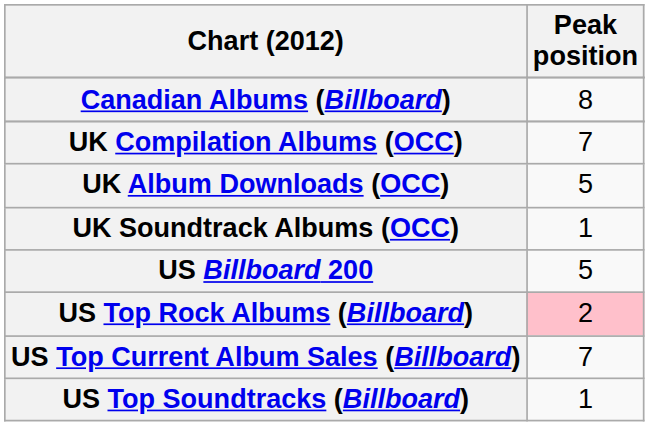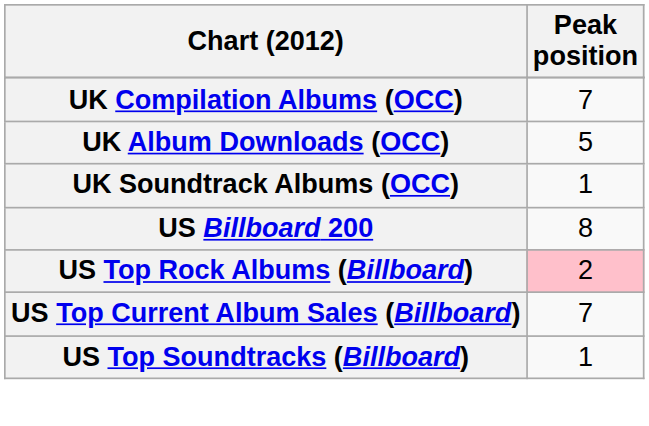- row: Canadian Albums (Billboard) | 8
US Billboard 200 | Peak position: 5 -> 8
